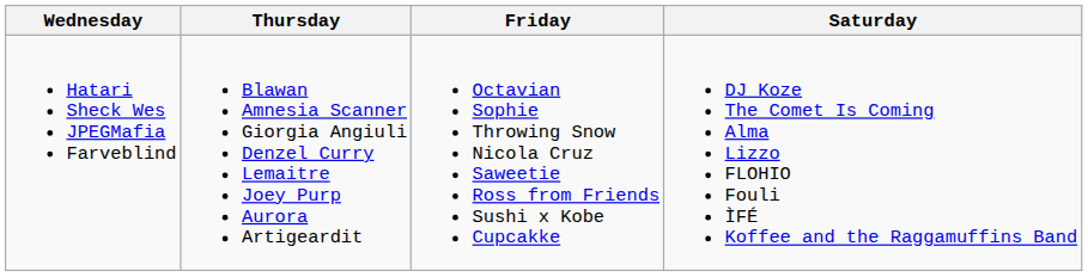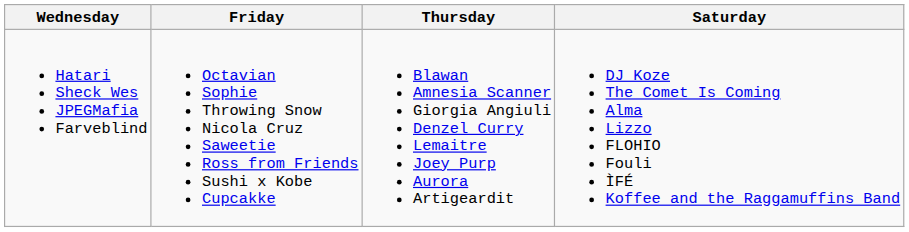columns swapped: Thursday <-> Friday
